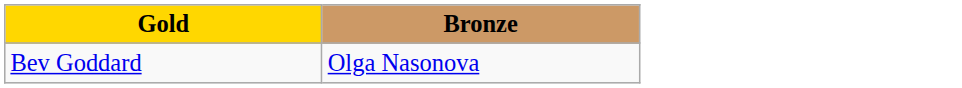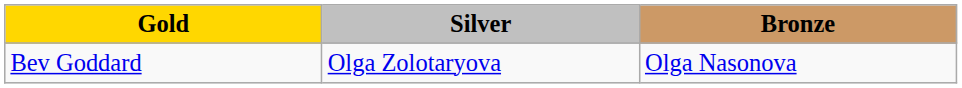+ column: Silver | Olga Zolotaryova
